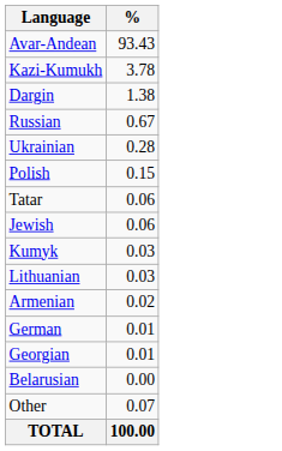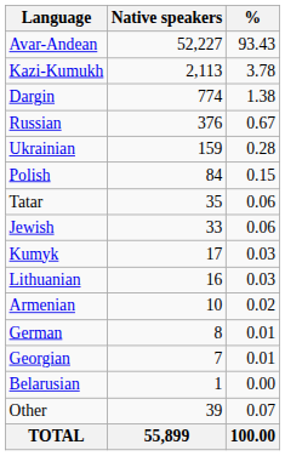+ column: Native speakers | 52,227 | 2,113 | 774 | 376 | 159 | 84 | 35 | 33 | 17 | 16 | 10 | 8 | 7 | 1 | 39 | 55,899
